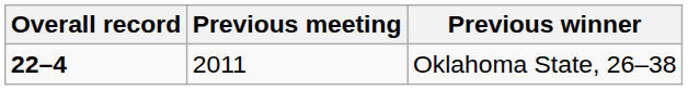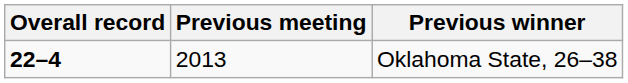Oklahoma State, 26–38 | Previous meeting: 2011 -> 2013
